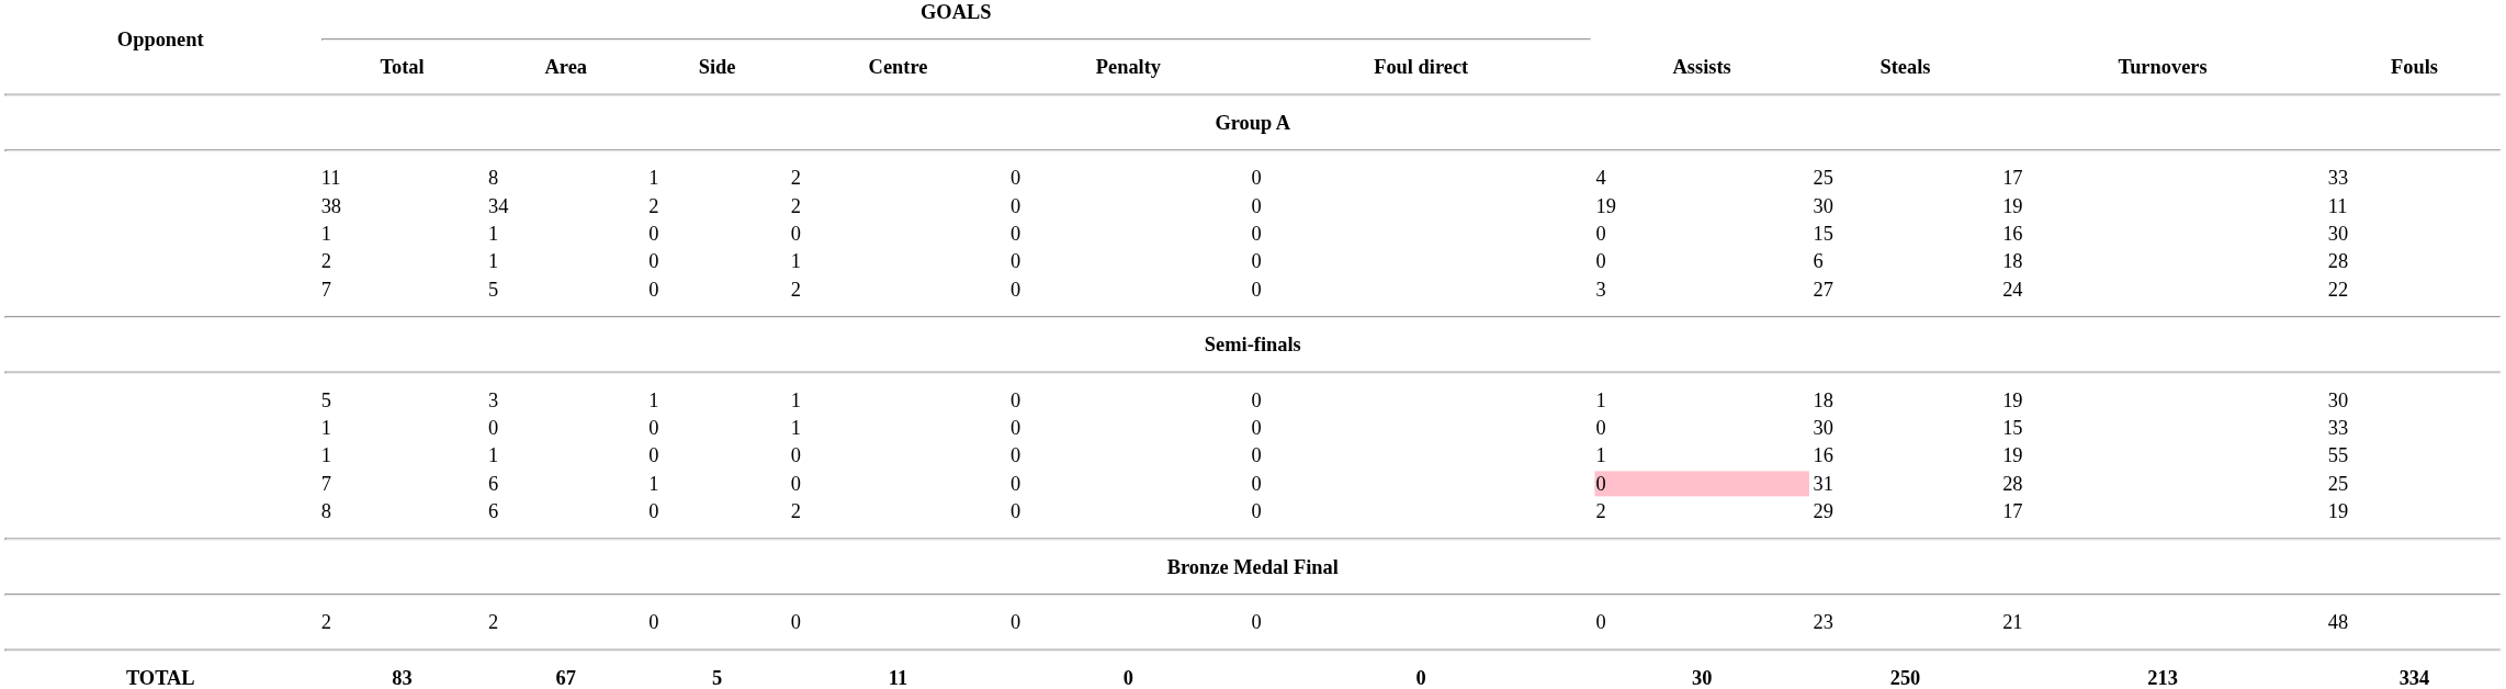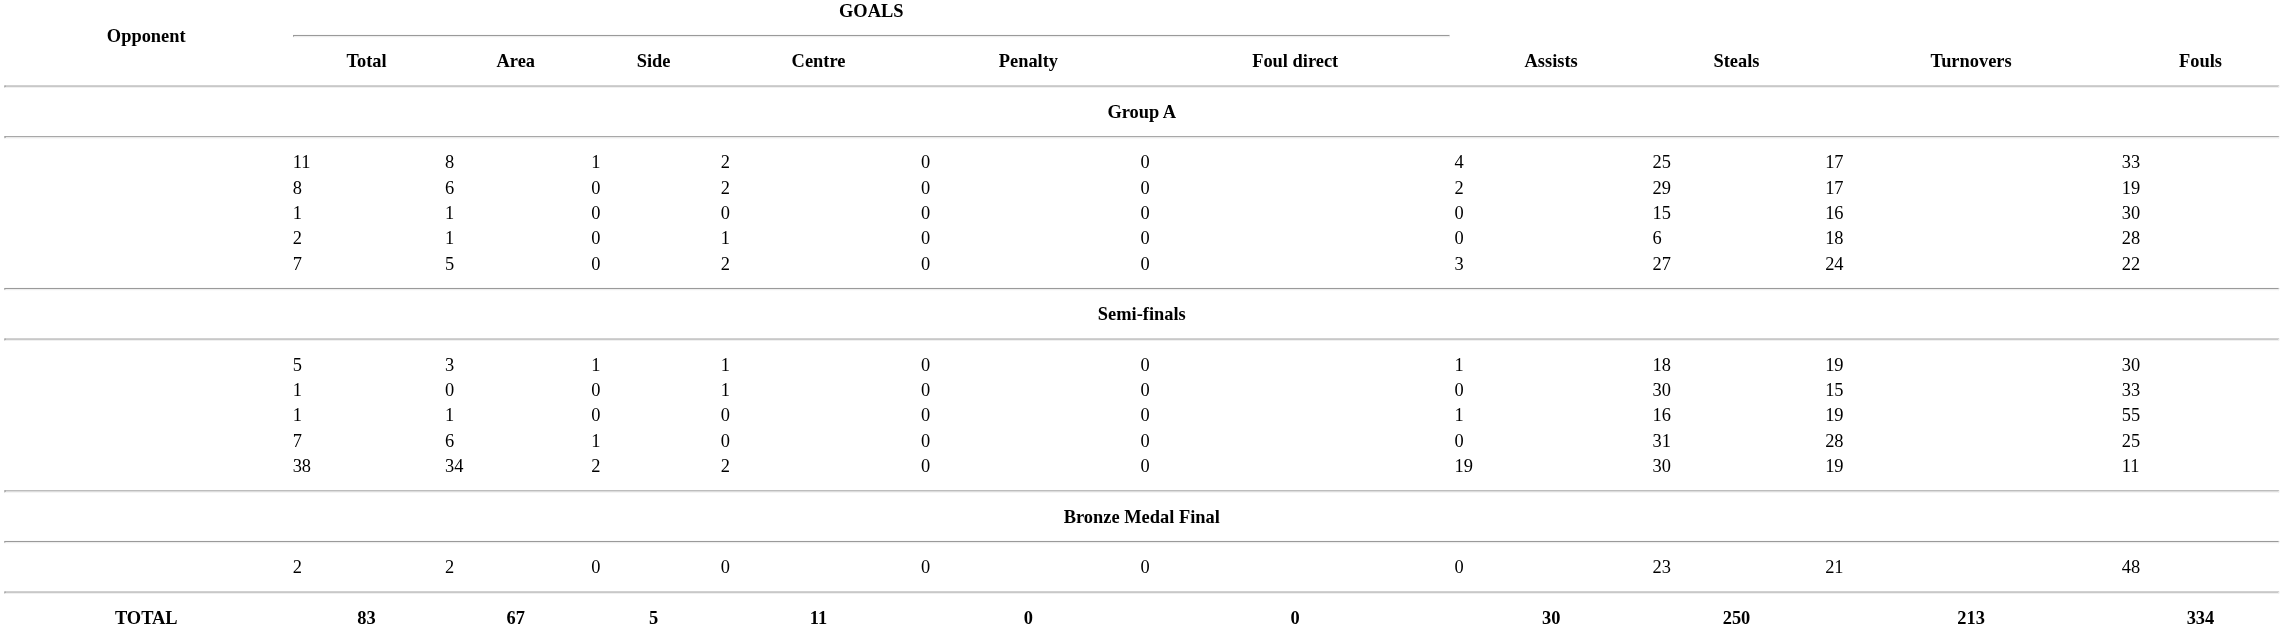rows swapped: 34 <-> 8 / 6
7 / 6 | Assists: pink background -> no background
